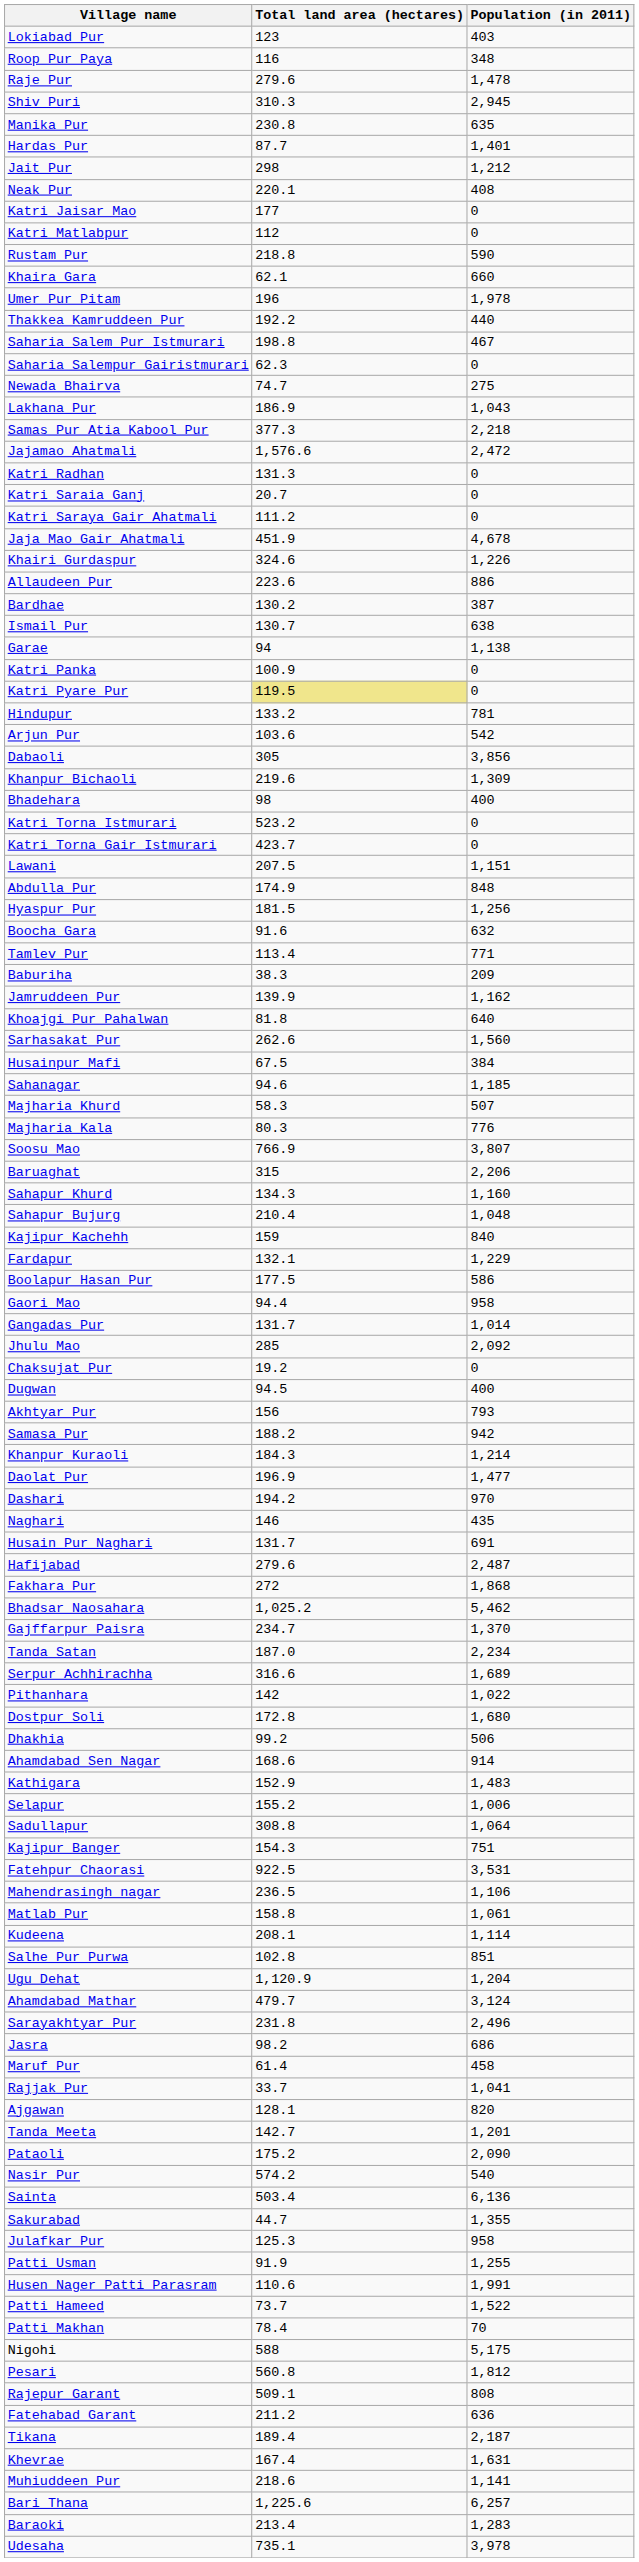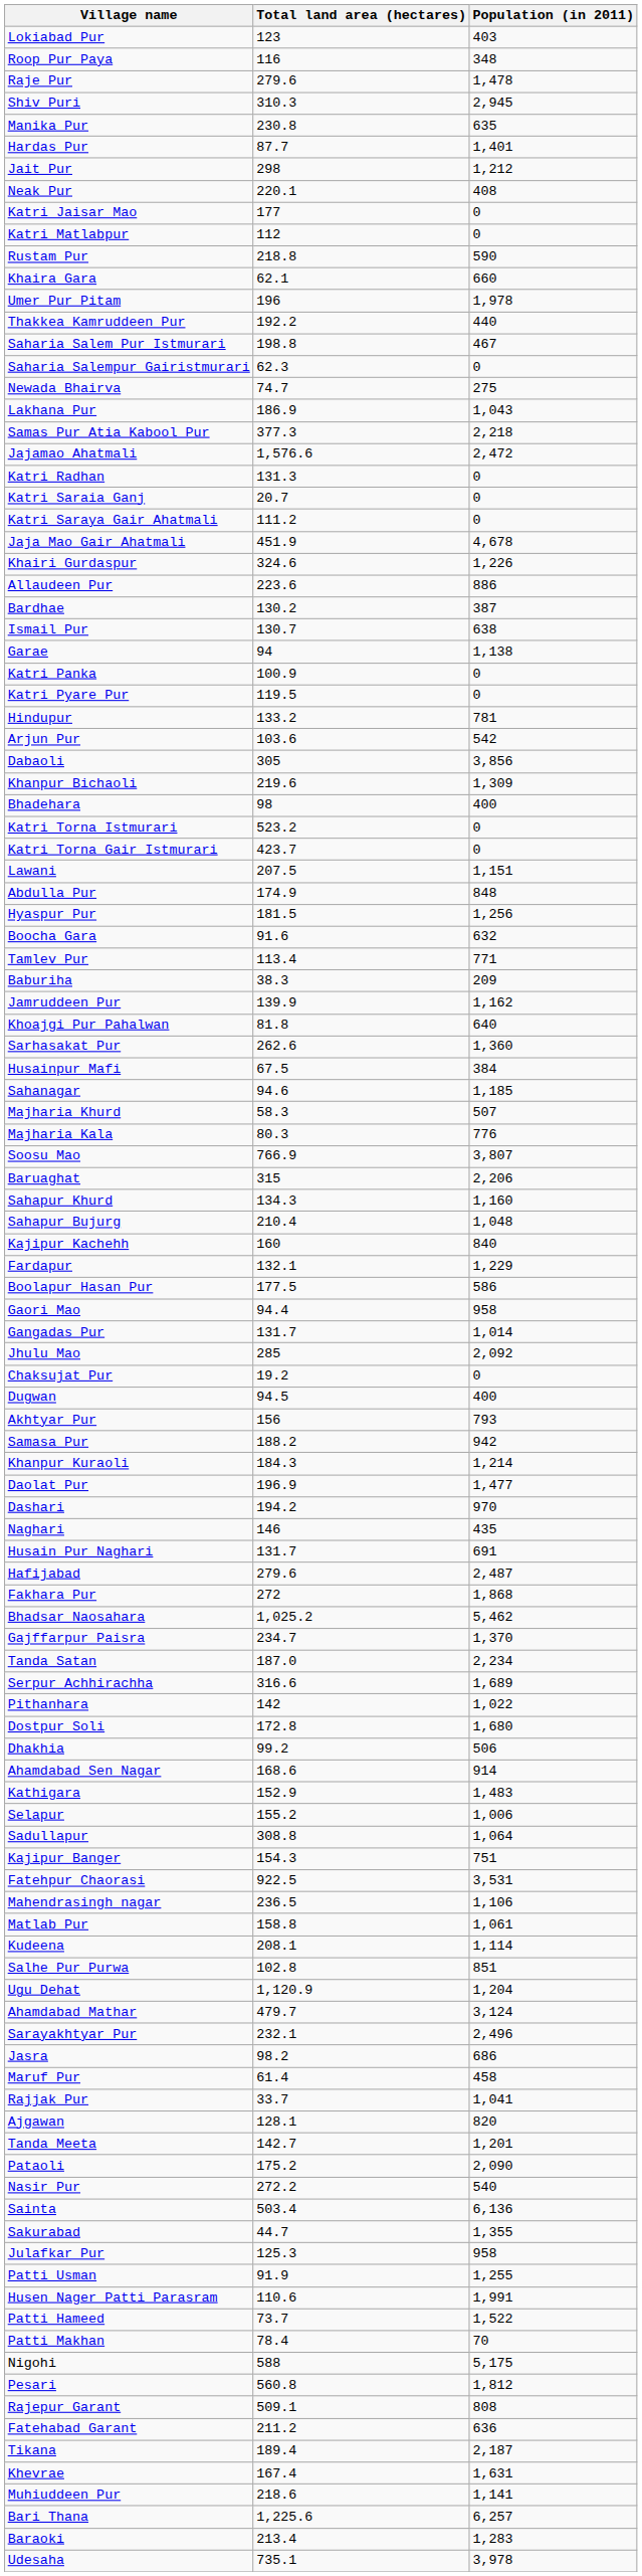Katri Pyare Pur | Total land area (hectares): khaki background -> no background
Sarhasakat Pur | Population (in 2011): 1,560 -> 1,360
Kajipur Kachehh | Total land area (hectares): 159 -> 160
Sarayakhtyar Pur | Total land area (hectares): 231.8 -> 232.1
Nasir Pur | Total land area (hectares): 574.2 -> 272.2
